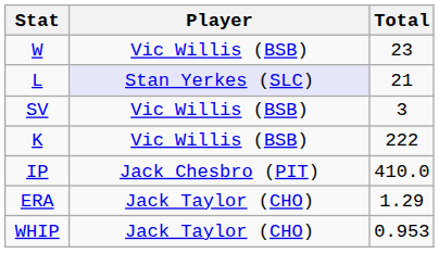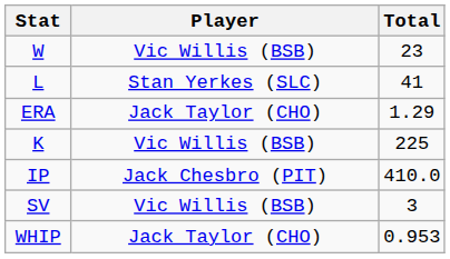L | Player: lavender background -> no background
L | Total: 21 -> 41
rows swapped: ERA <-> SV
K | Total: 222 -> 225
